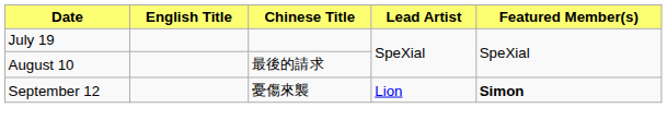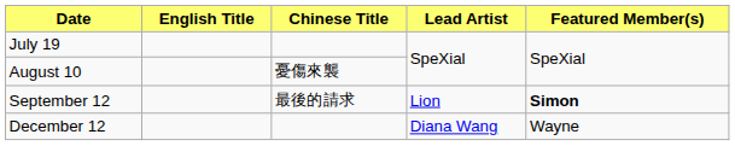August 10 | Chinese Title: 最後的請求 -> 憂傷來襲
September 12 | Chinese Title: 憂傷來襲 -> 最後的請求
+ row: December 12 | Diana Wang | Wayne
